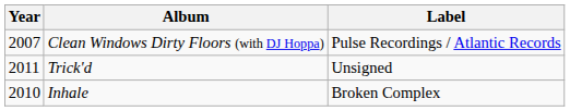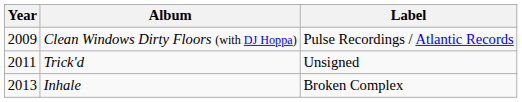Clean Windows Dirty Floors (with DJ Hoppa) | Year: 2007 -> 2009
Inhale | Year: 2010 -> 2013
